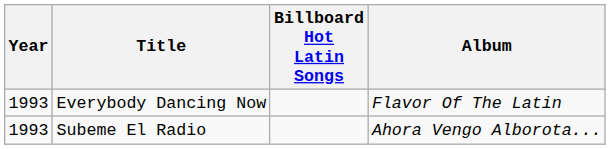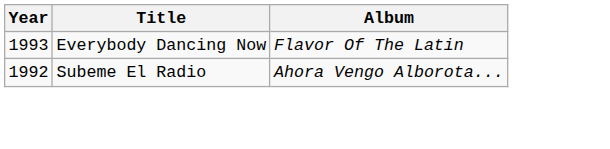- column: Billboard Hot Latin Songs
Subeme El Radio | Year: 1993 -> 1992
